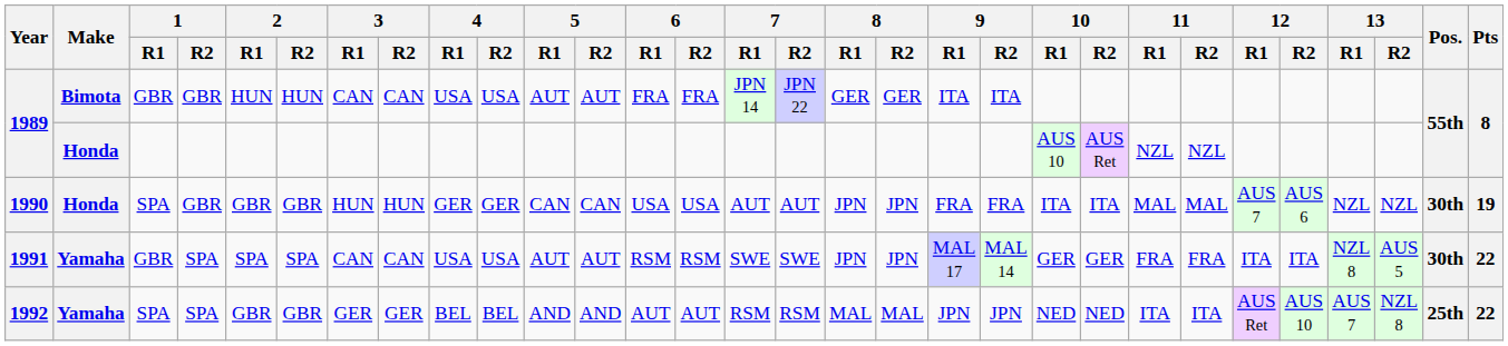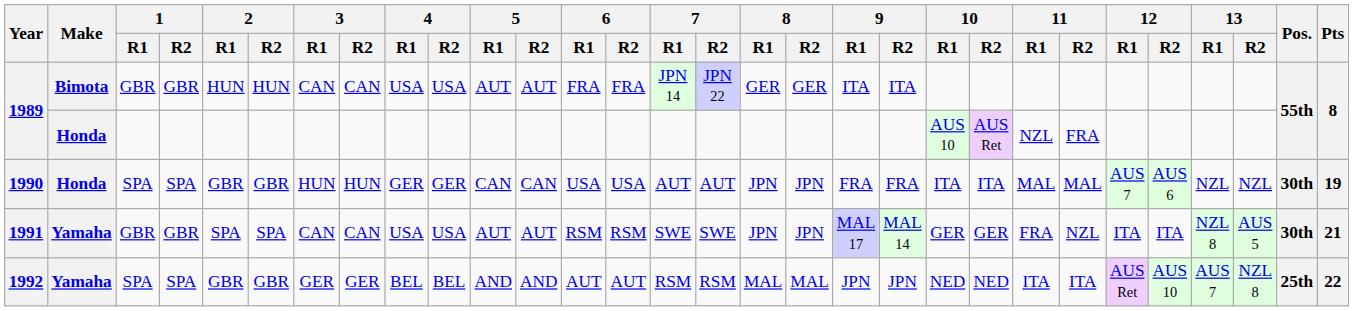1989 / Honda | 11 / R2: NZL -> FRA
1990 | 1 / R2: GBR -> SPA
1991 | 1 / R2: SPA -> GBR
1991 | 11 / R2: FRA -> NZL
1991 | Pts: 22 -> 21
